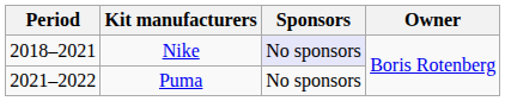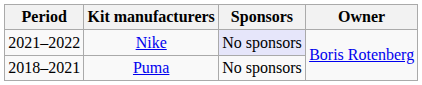Nike | Period: 2018–2021 -> 2021–2022
Puma | Period: 2021–2022 -> 2018–2021
